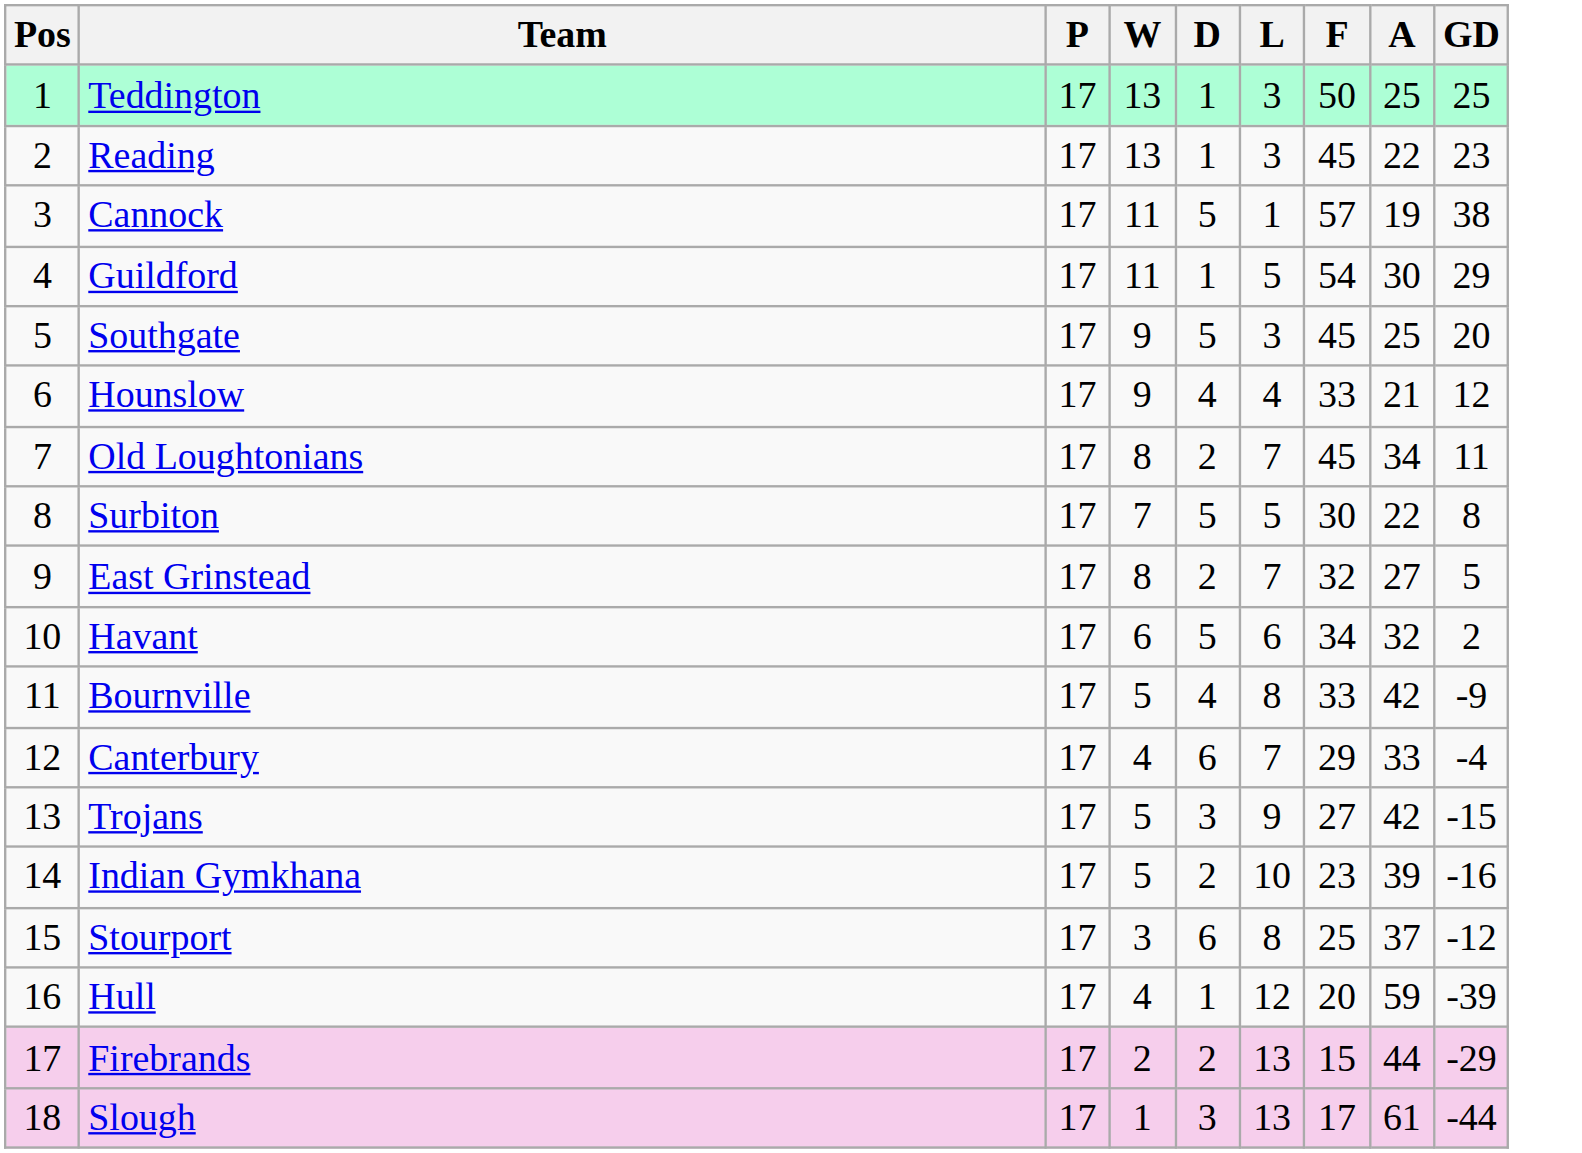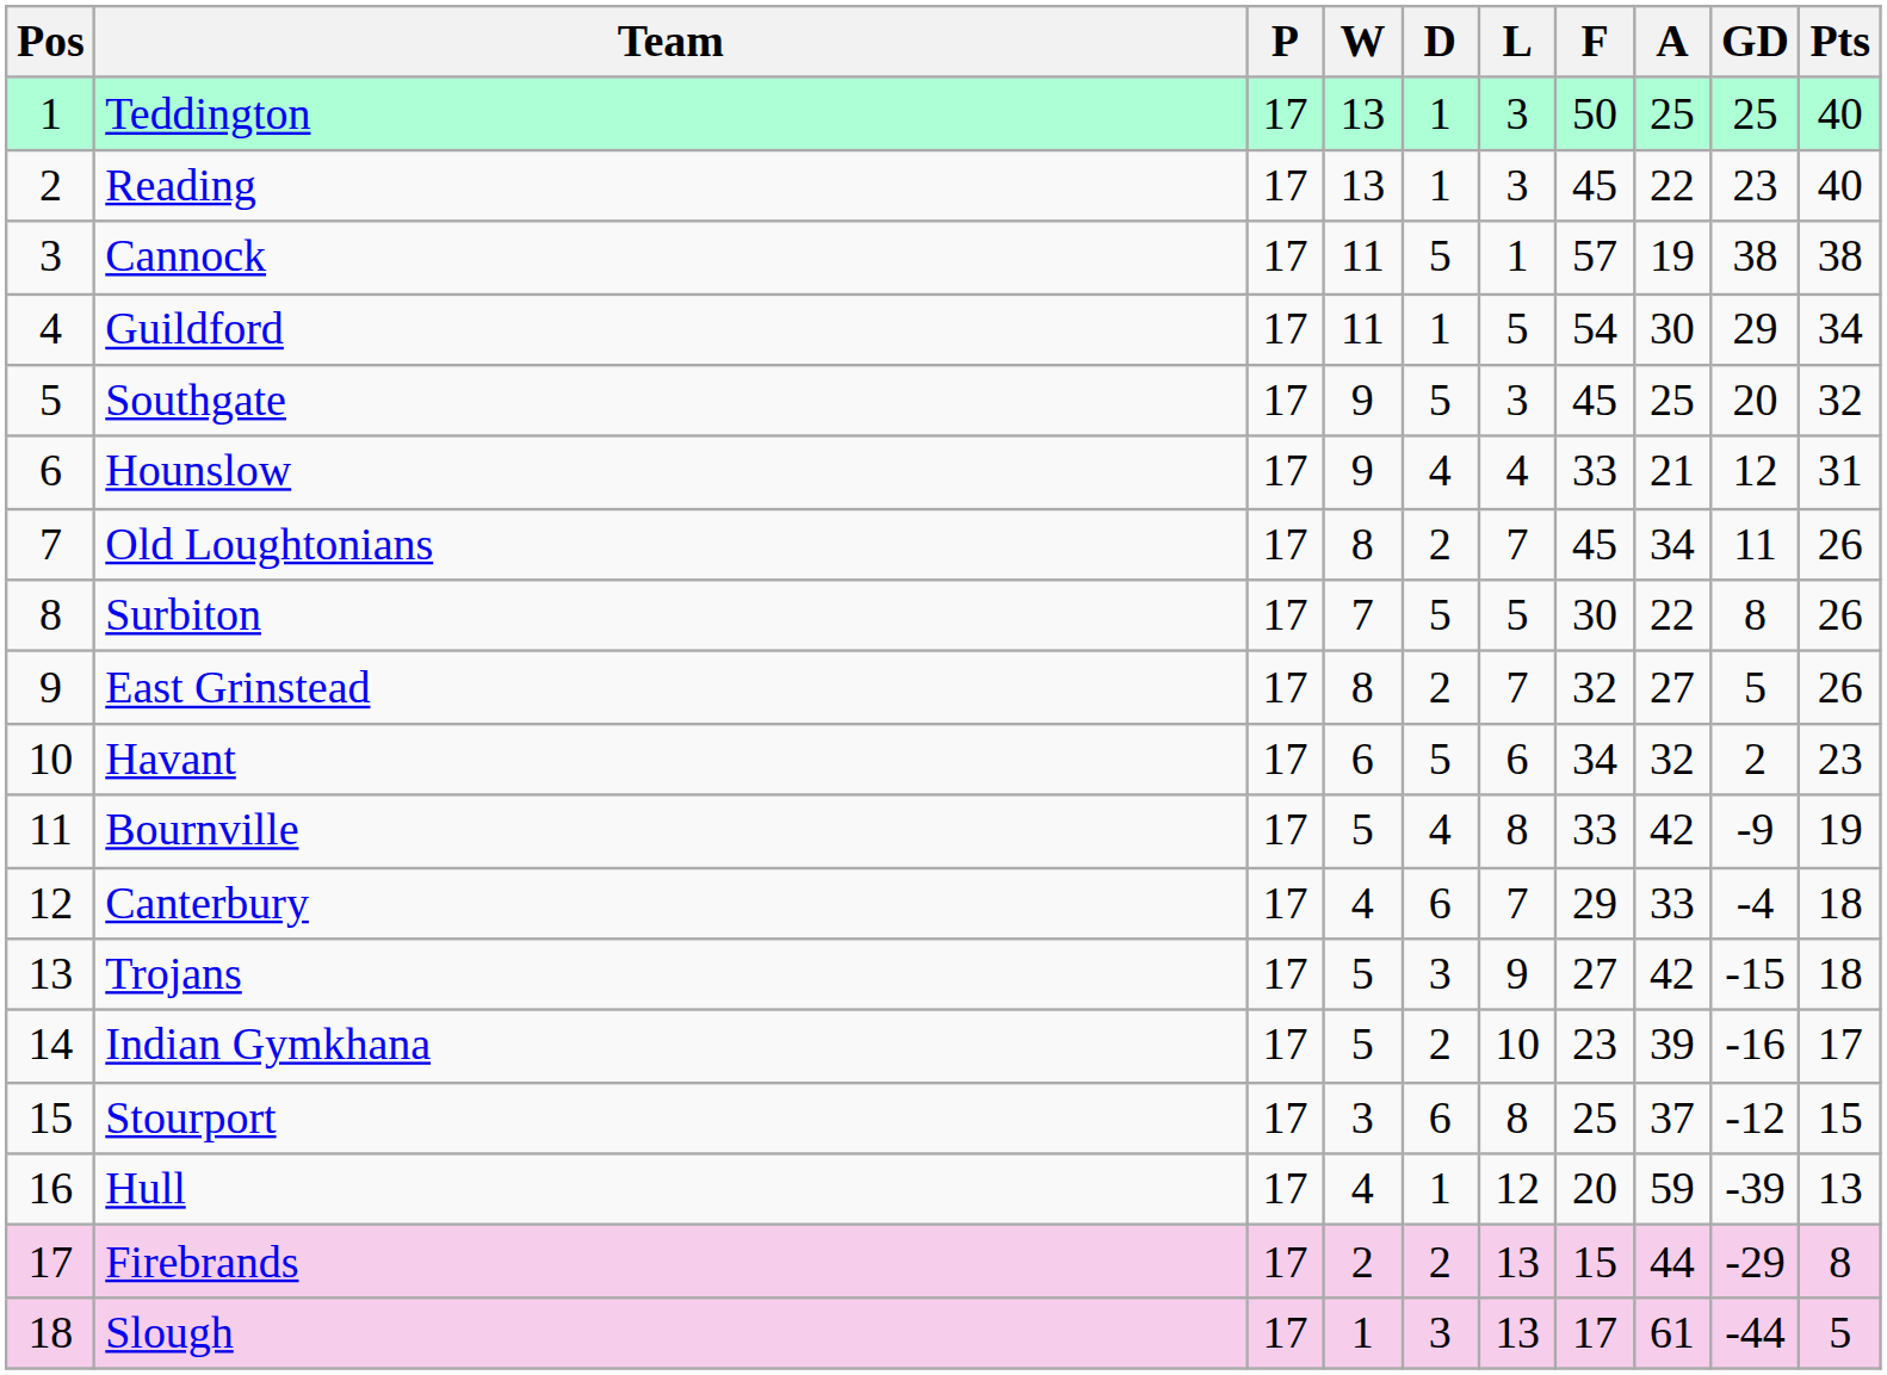+ column: Pts | 40 | 40 | 38 | 34 | 32 | 31 | 26 | 26 | 26 | 23 | 19 | 18 | 18 | 17 | 15 | 13 | 8 | 5
